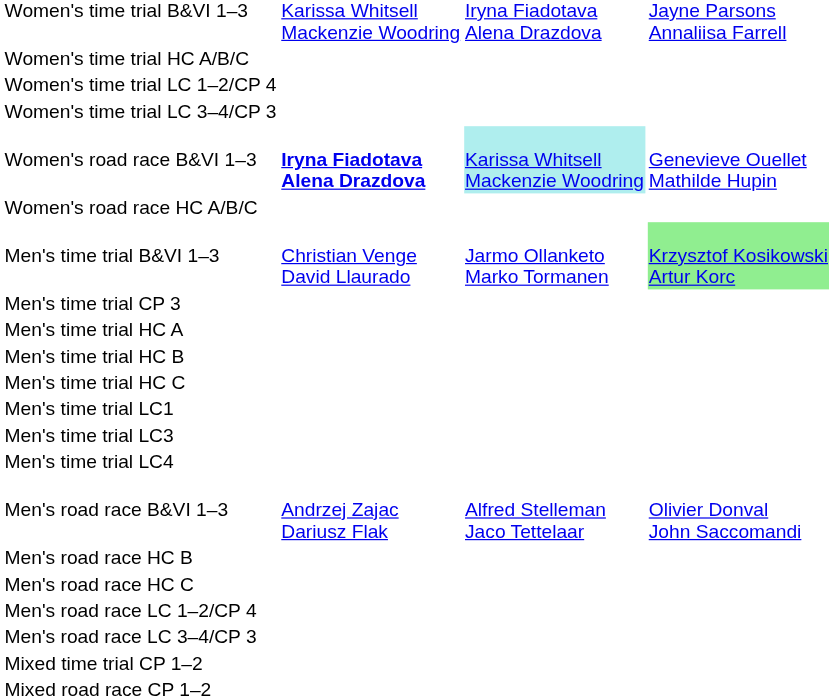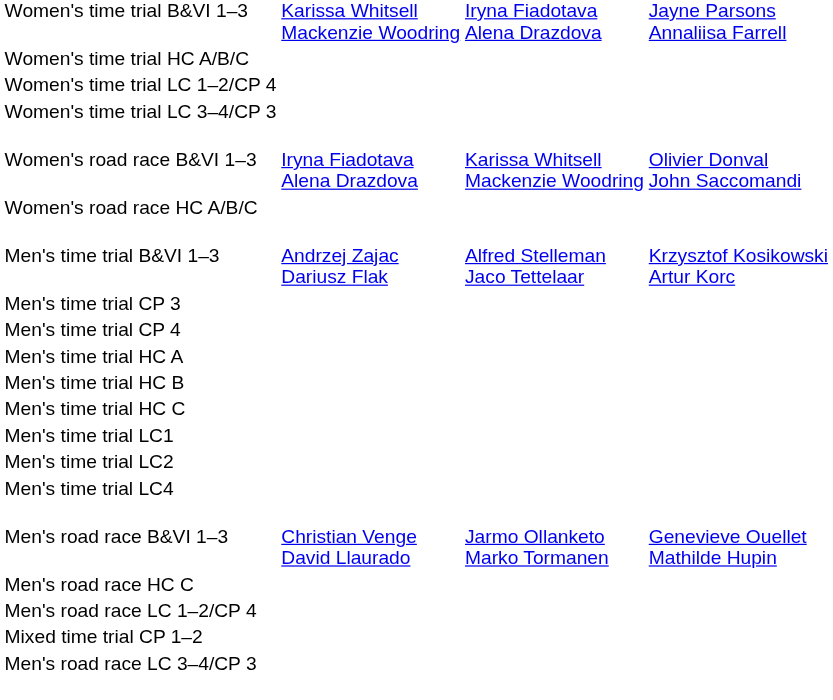Women's road race B&VI 1–3 | column 2: bold -> normal
Women's road race B&VI 1–3 | column 3: paleturquoise background -> no background
Women's road race B&VI 1–3 | column 4: Genevieve Ouellet Mathilde Hupin -> Olivier Donval John Saccomandi
Men's time trial B&VI 1–3 | column 2: Christian Venge David Llaurado -> Andrzej Zajac Dariusz Flak
Men's time trial B&VI 1–3 | column 3: Jarmo Ollanketo Marko Tormanen -> Alfred Stelleman Jaco Tettelaar
Men's time trial B&VI 1–3 | column 4: lightgreen background -> no background
+ row: Men's time trial CP 4
+ row: Men's time trial LC2
- row: Men's time trial LC3
Men's road race B&VI 1–3 | column 2: Andrzej Zajac Dariusz Flak -> Christian Venge David Llaurado
Men's road race B&VI 1–3 | column 3: Alfred Stelleman Jaco Tettelaar -> Jarmo Ollanketo Marko Tormanen
Men's road race B&VI 1–3 | column 4: Olivier Donval John Saccomandi -> Genevieve Ouellet Mathilde Hupin
- row: Men's road race HC B
rows swapped: Men's road race LC 3–4/CP 3 <-> Mixed time trial CP 1–2
- row: Mixed road race CP 1–2
